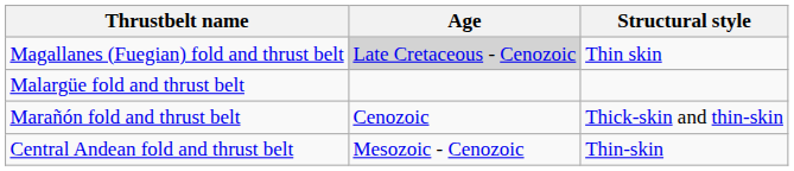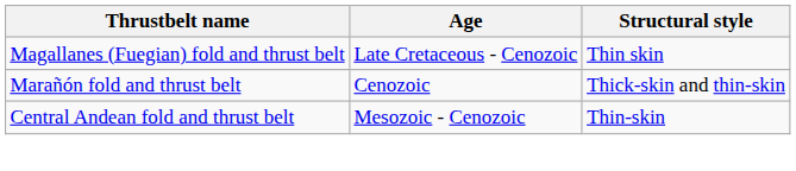Magallanes (Fuegian) fold and thrust belt | Age: lightgrey background -> no background
- row: Malargüe fold and thrust belt
